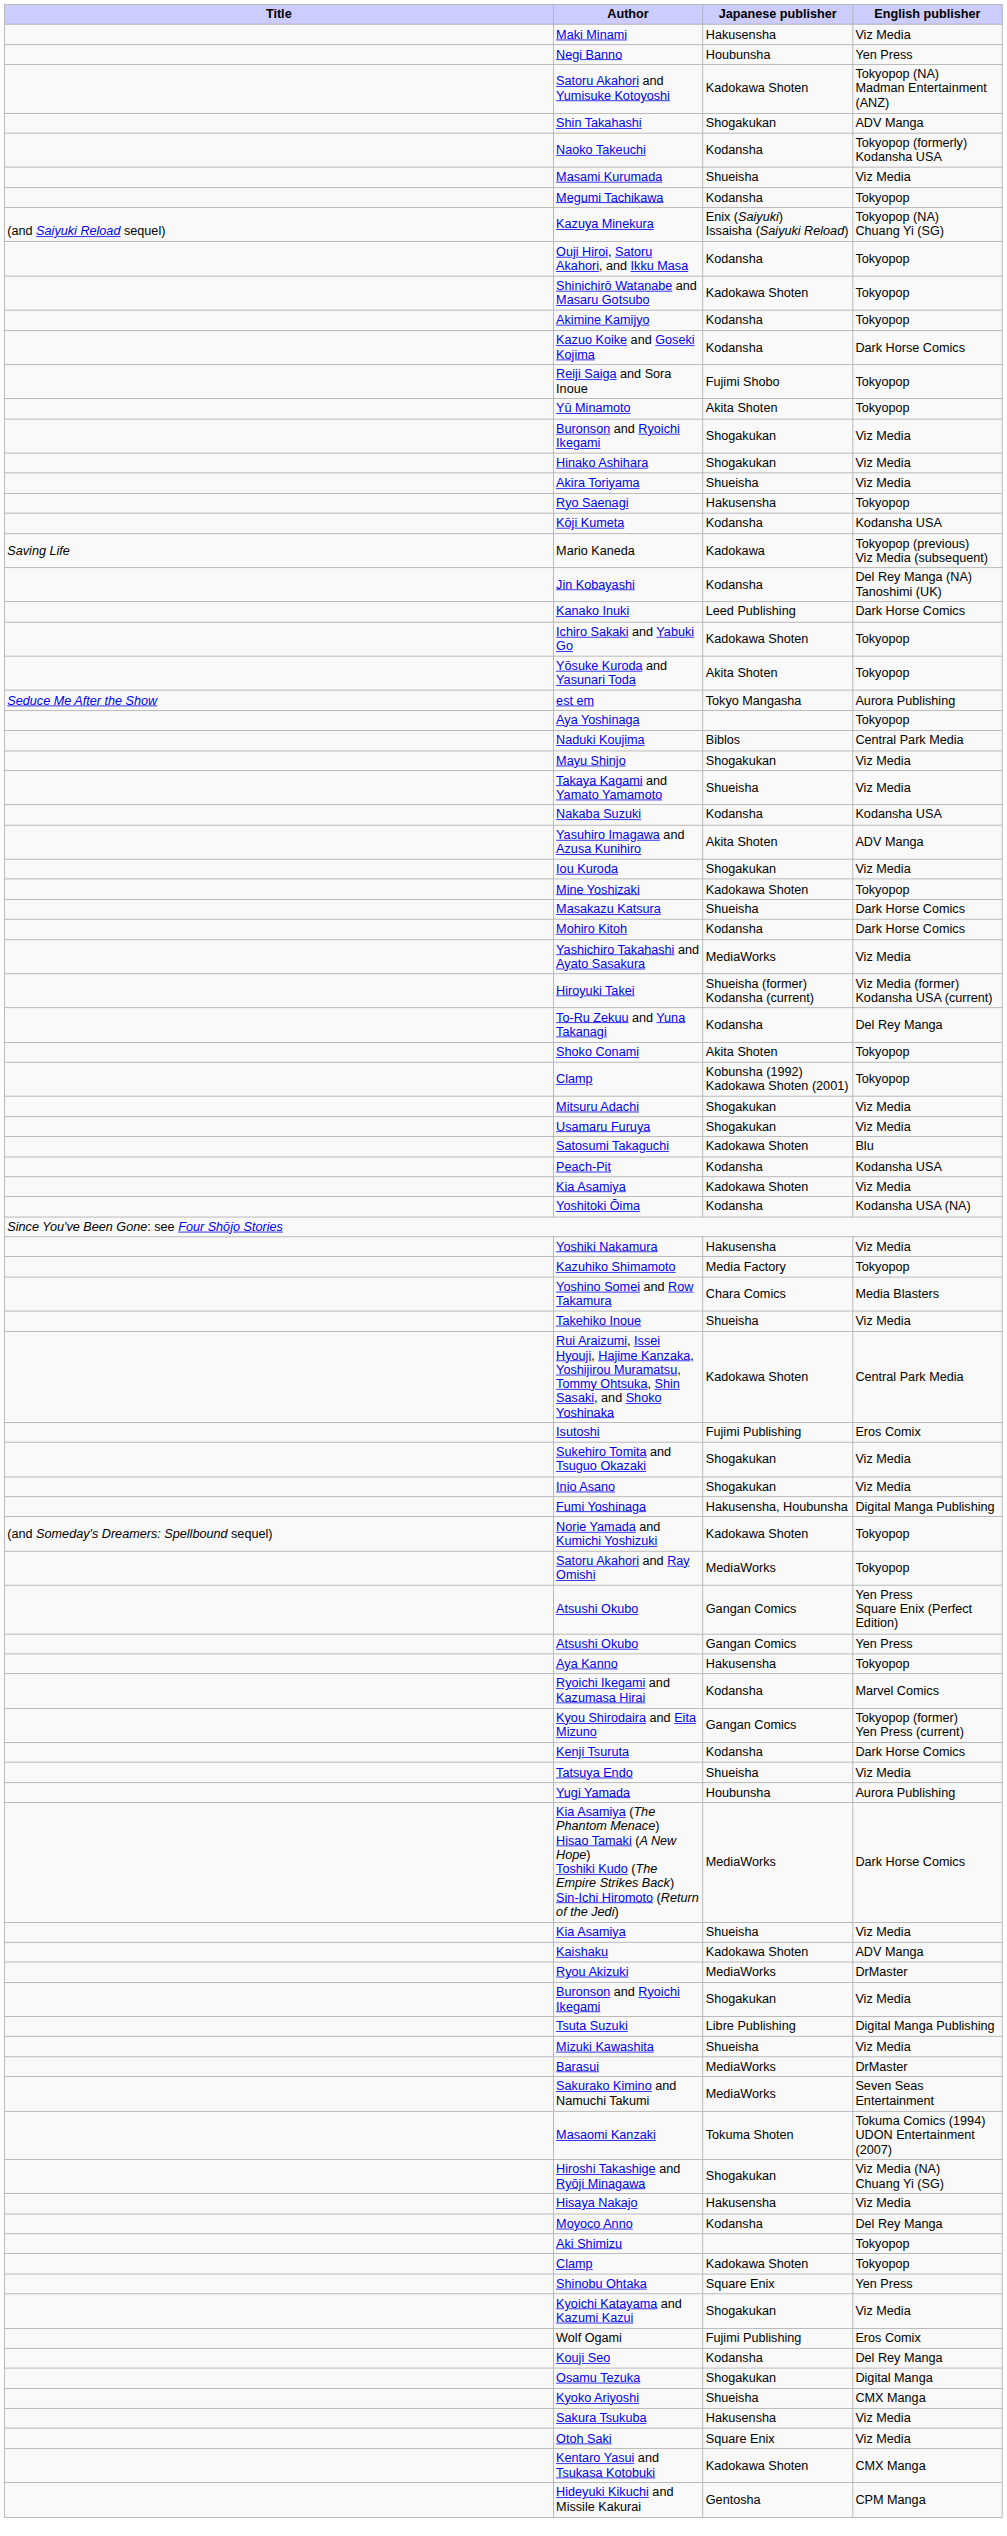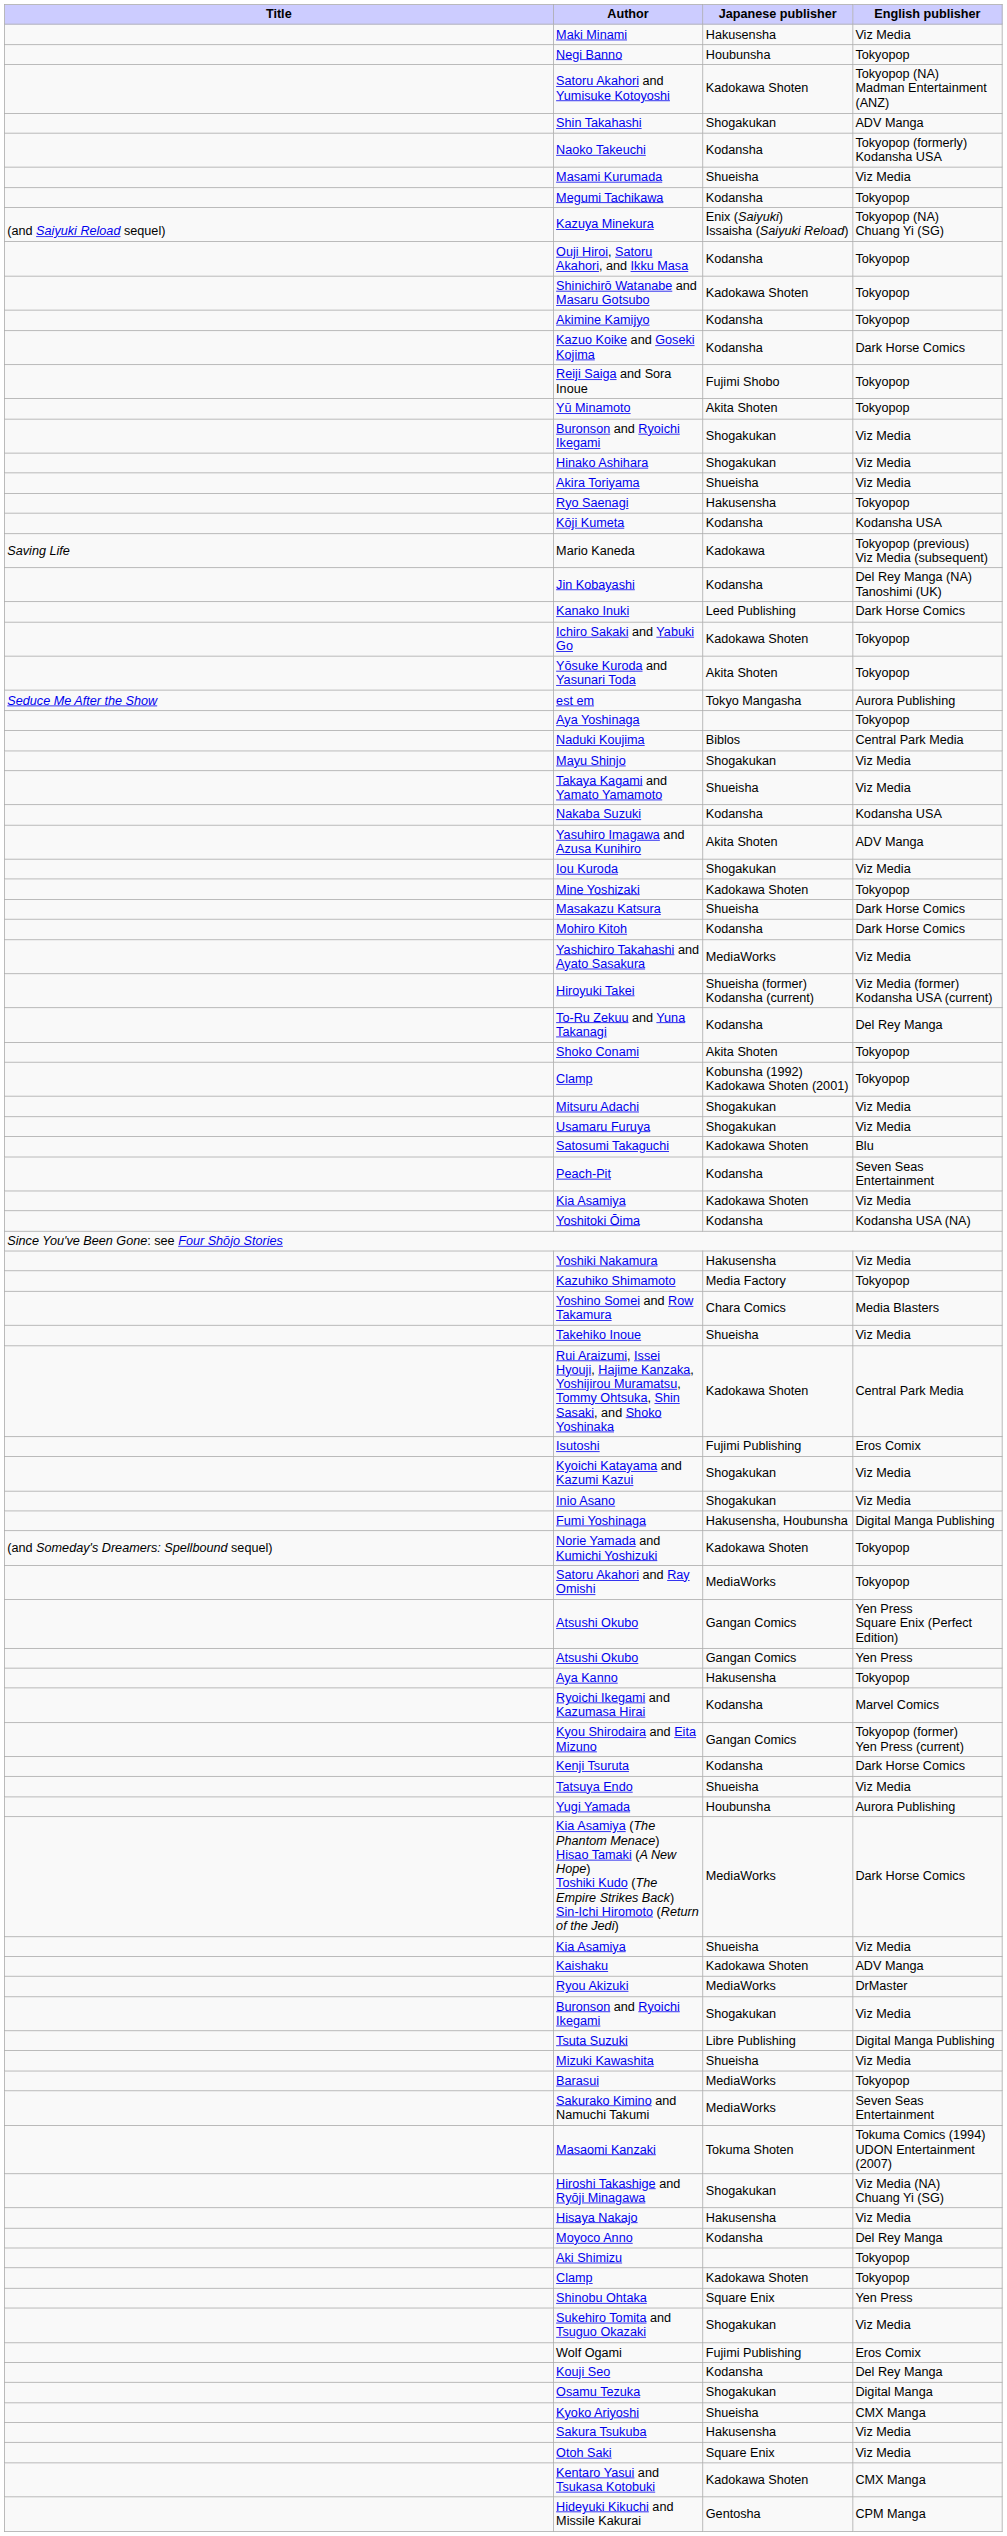Negi Banno | English publisher: Yen Press -> Tokyopop
Peach-Pit | English publisher: Kodansha USA -> Seven Seas Entertainment
rows swapped: Kyoichi Katayama and Kazumi Kazui <-> Sukehiro Tomita and Tsuguo Okazaki
Barasui | English publisher: DrMaster -> Tokyopop
